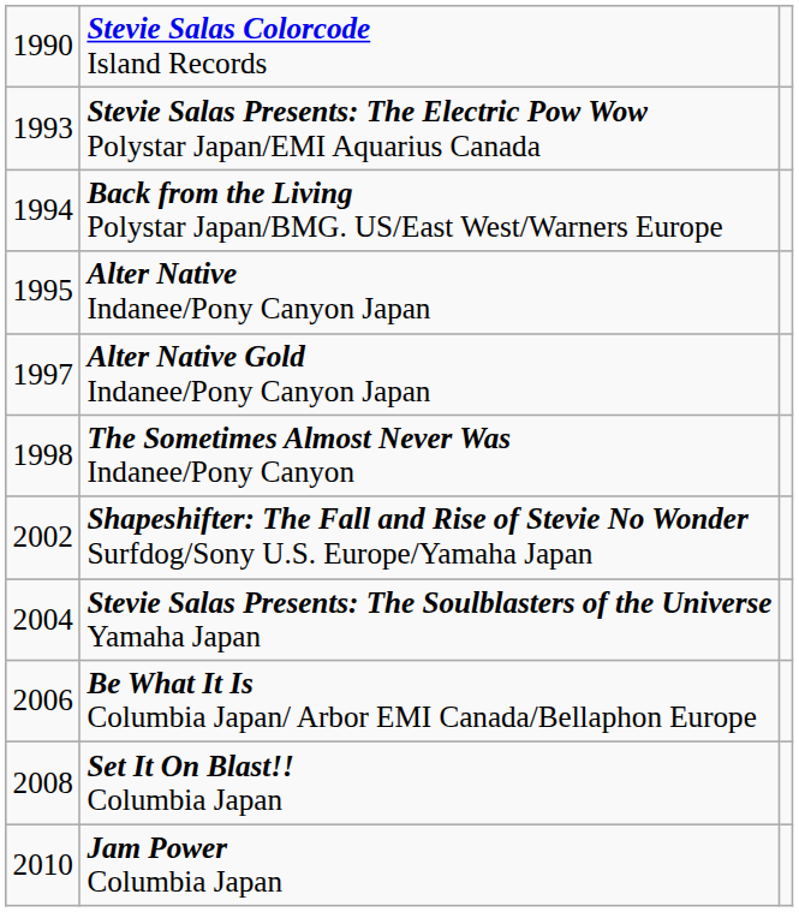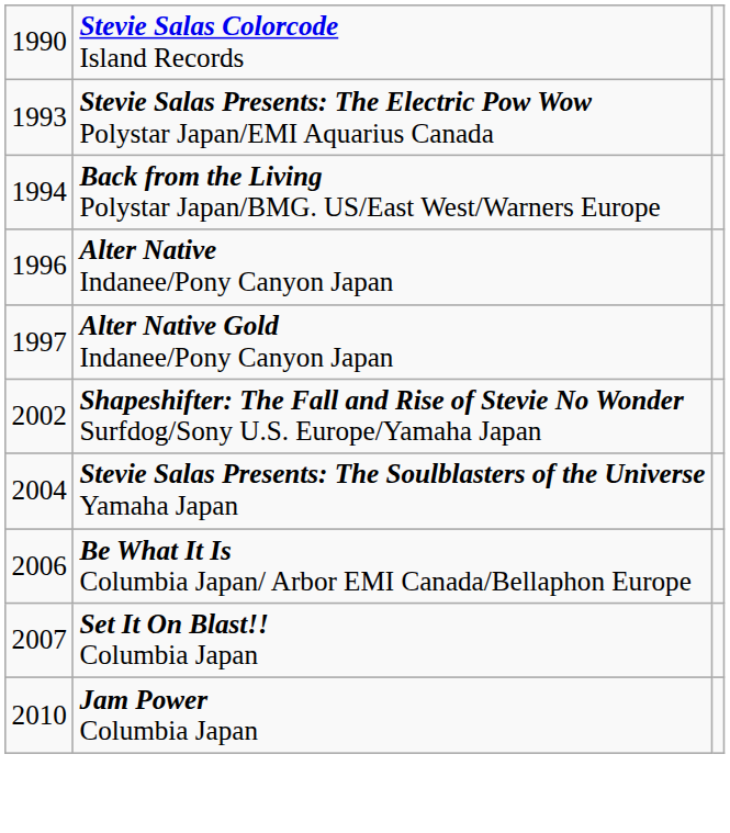Alter Native Indanee/Pony Canyon Japan | column 1: 1995 -> 1996
- row: 1998 | The Sometimes Almost Never Was Indanee/Pony Canyon
Set It On Blast!! Columbia Japan | column 1: 2008 -> 2007
